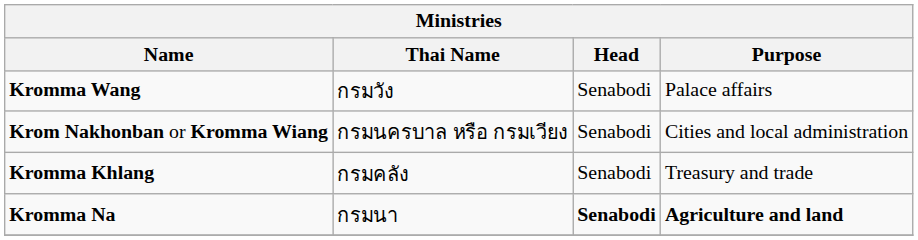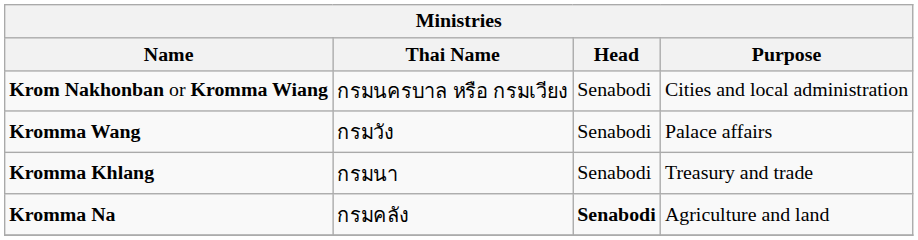rows swapped: Krom Nakhonban or Kromma Wiang <-> Kromma Wang
Kromma Khlang | Thai Name: กรมคลัง -> กรมนา
Kromma Na | Thai Name: กรมนา -> กรมคลัง
Kromma Na | Purpose: bold -> normal
